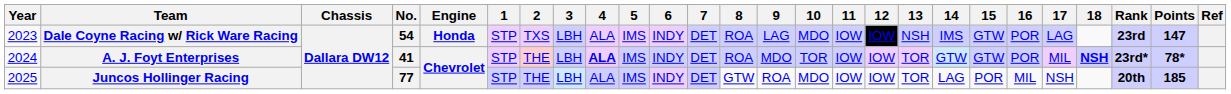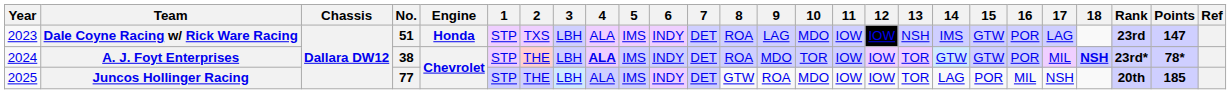Dale Coyne Racing w/ Rick Ware Racing | No.: 54 -> 51
A. J. Foyt Enterprises | No.: 41 -> 38
